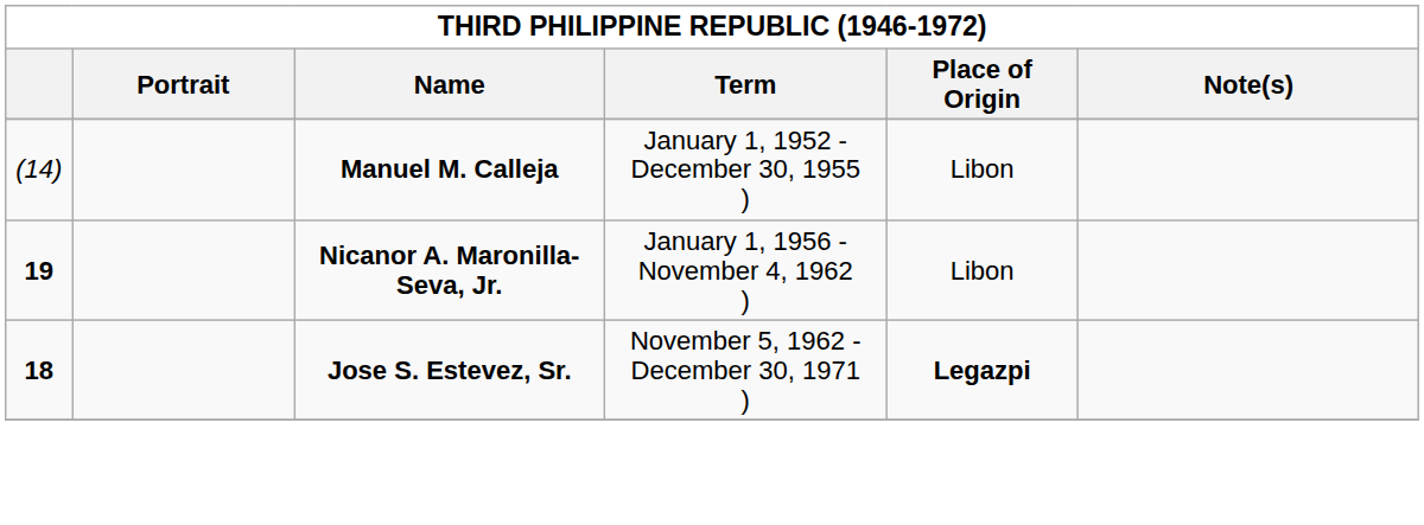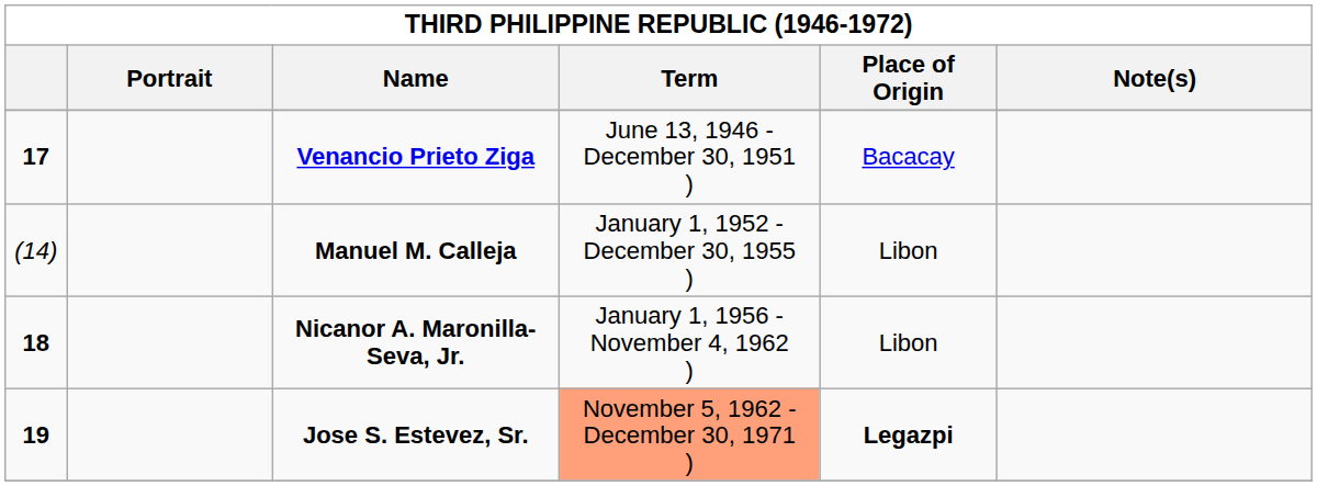+ row: 17 | Venancio Prieto Ziga | June 13, 1946 - December 30, 1951 ) | Bacacay
Nicanor A. Maronilla-Seva, Jr. | column 1: 19 -> 18
Jose S. Estevez, Sr. | column 1: 18 -> 19
Jose S. Estevez, Sr. | Term: no background -> lightsalmon background
